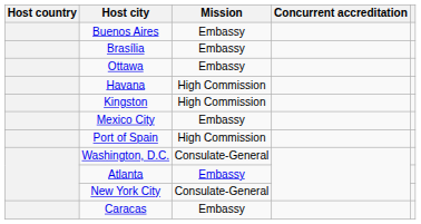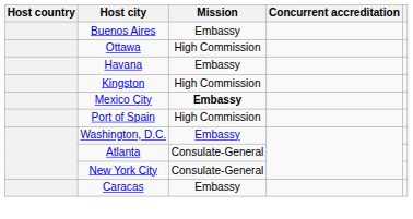- row: Brasília | Embassy
Ottawa | Mission: Embassy -> High Commission
Havana | Mission: High Commission -> Embassy
Mexico City | Mission: normal -> bold
Washington, D.C. | Mission: Consulate-General -> Embassy
Atlanta | Mission: Embassy -> Consulate-General
